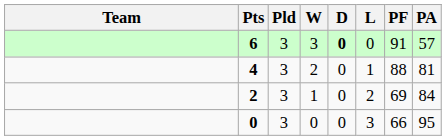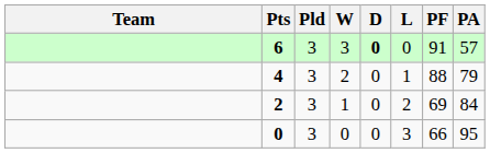4 | PA: 81 -> 79
